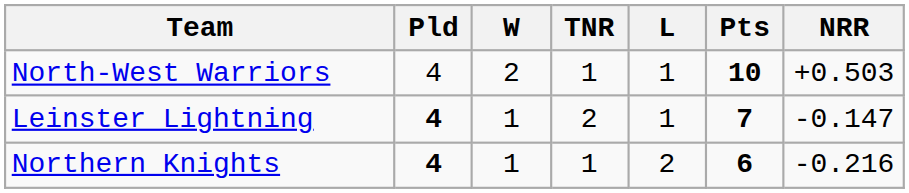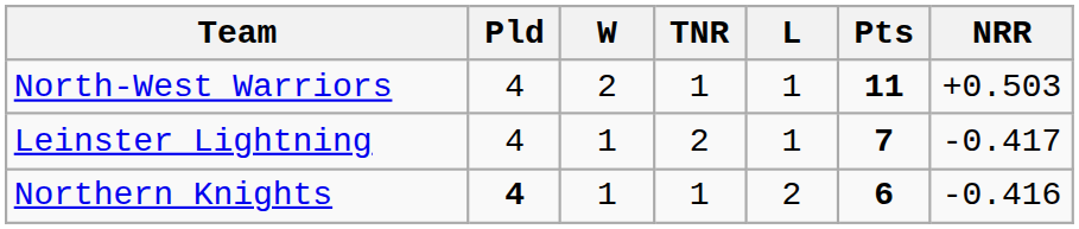North-West Warriors | Pts: 10 -> 11
Leinster Lightning | Pld: bold -> normal
Leinster Lightning | NRR: -0.147 -> -0.417
Northern Knights | NRR: -0.216 -> -0.416
